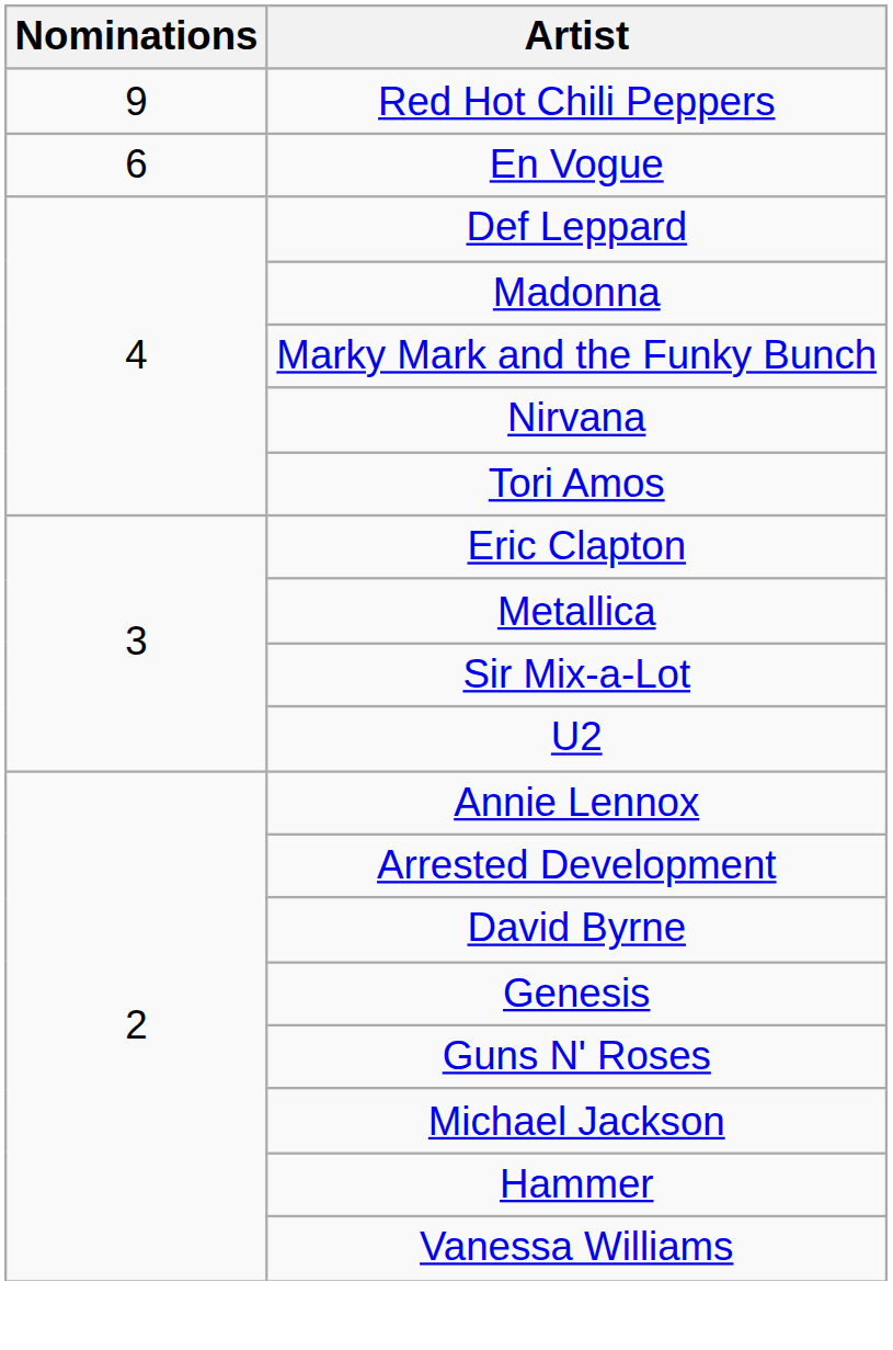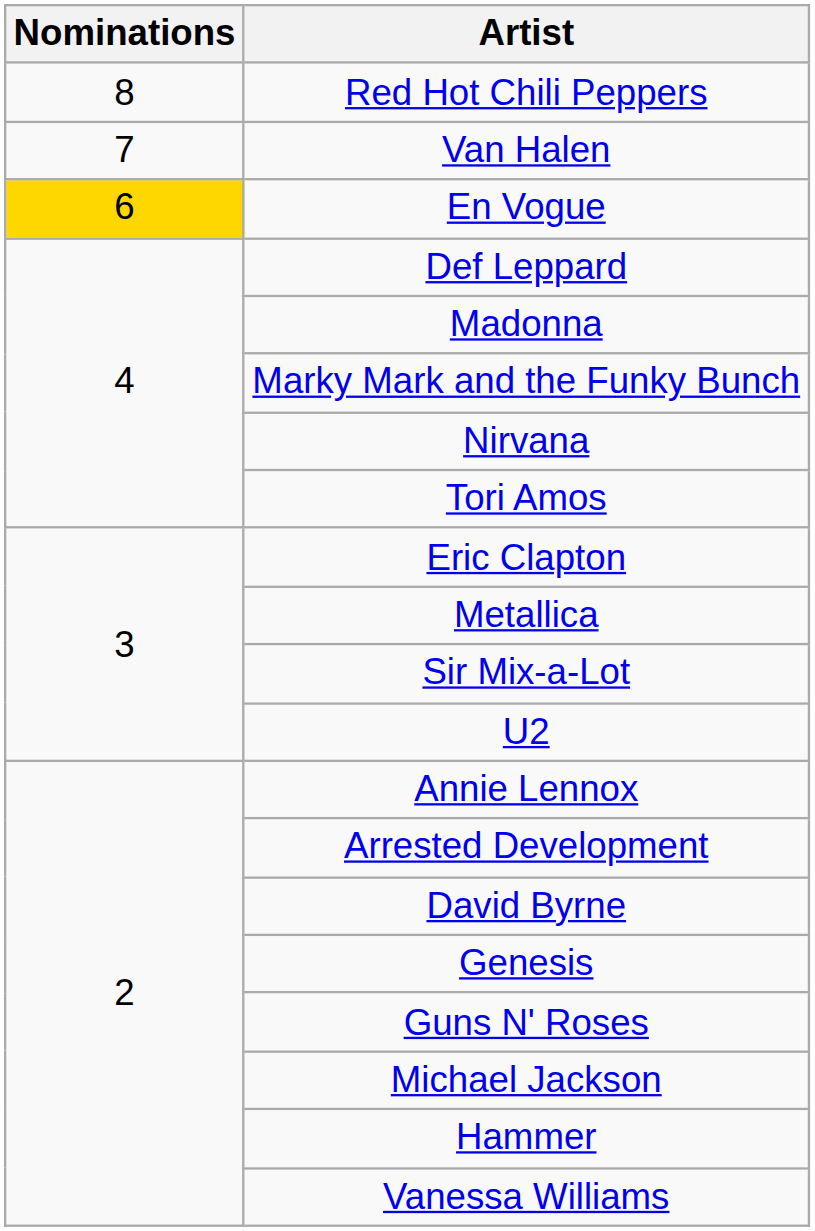Red Hot Chili Peppers | Nominations: 9 -> 8
+ row: 7 | Van Halen
En Vogue | Nominations: no background -> gold background
